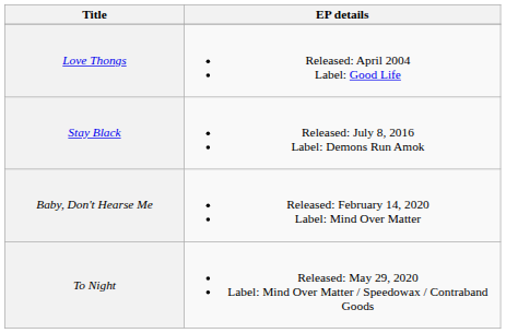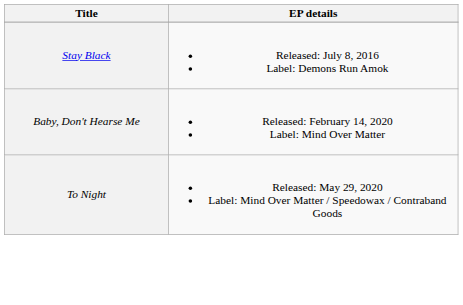- row: Love Thongs | Released: April 2004 Label: Good Life
